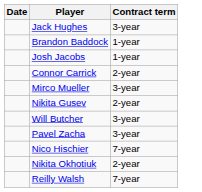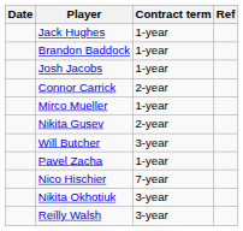+ column: Ref
Jack Hughes | Contract term: 3-year -> 1-year
Mirco Mueller | Contract term: 3-year -> 1-year
Pavel Zacha | Contract term: 3-year -> 1-year
Nikita Okhotiuk | Contract term: 2-year -> 3-year
Reilly Walsh | Contract term: 7-year -> 3-year
